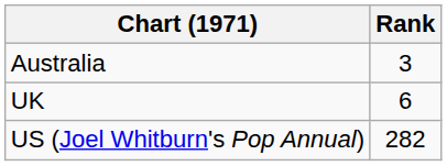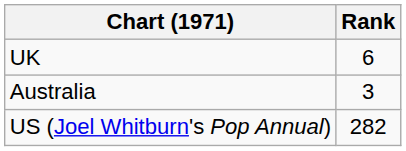rows swapped: Australia <-> UK
